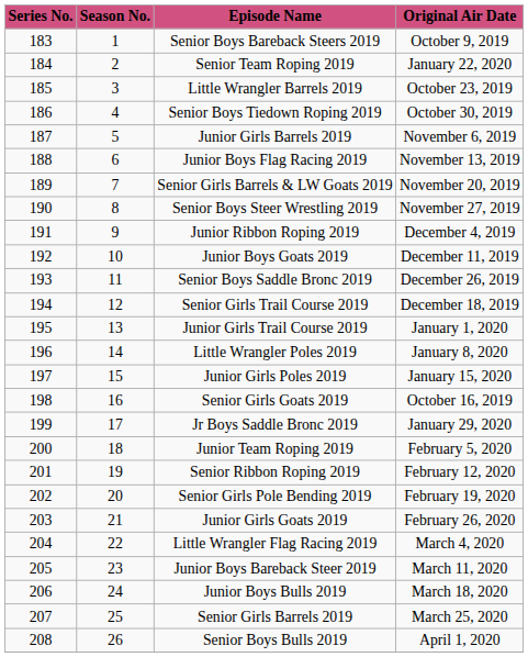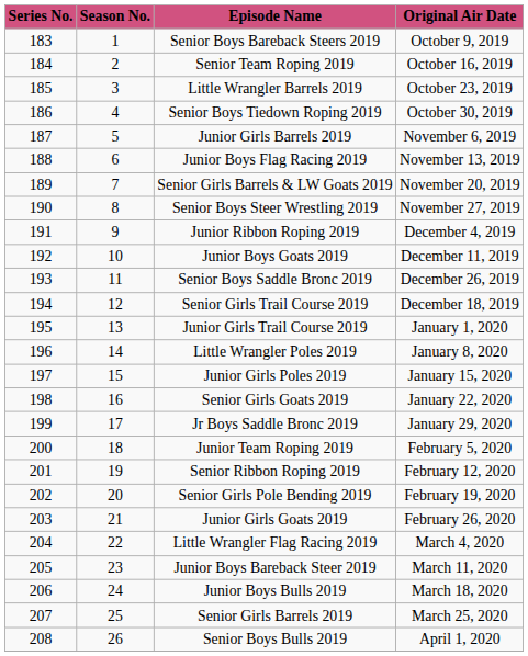Senior Team Roping 2019 | Original Air Date: January 22, 2020 -> October 16, 2019
Senior Girls Goats 2019 | Original Air Date: October 16, 2019 -> January 22, 2020
